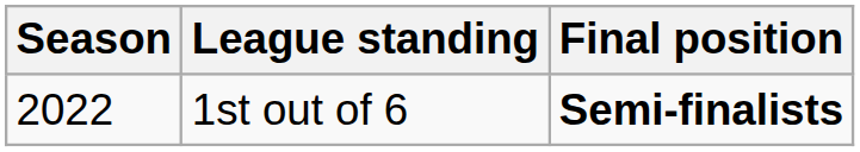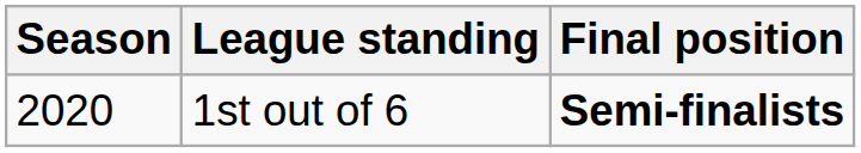1st out of 6 | Season: 2022 -> 2020
